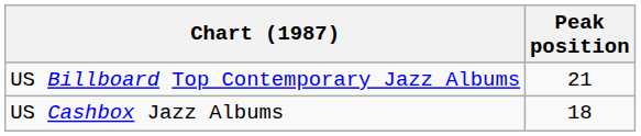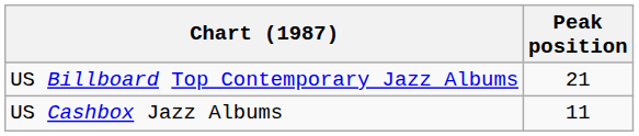US Cashbox Jazz Albums | Peak position: 18 -> 11
